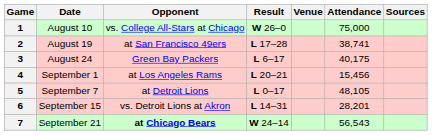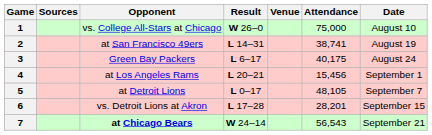columns swapped: Date <-> Sources
2 | Result: L 17–28 -> L 14–31
6 | Result: L 14–31 -> L 17–28
